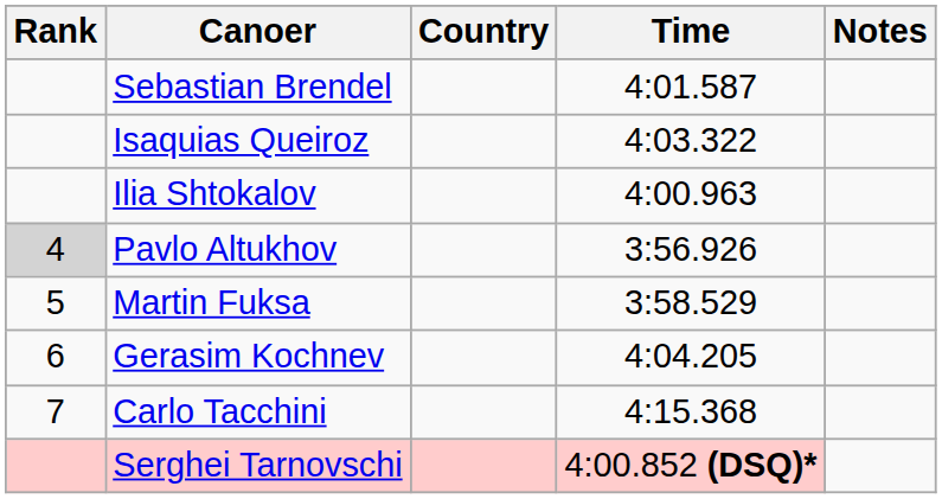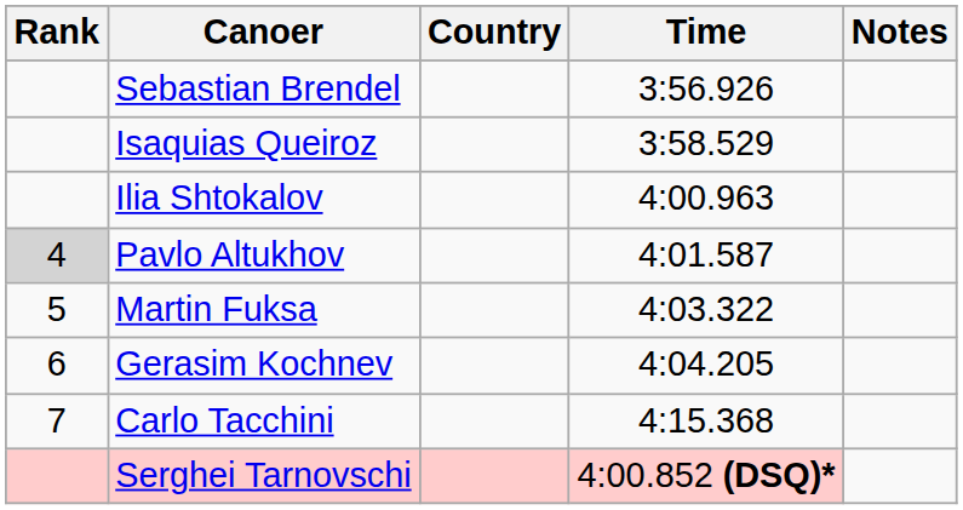Sebastian Brendel | Time: 4:01.587 -> 3:56.926
Isaquias Queiroz | Time: 4:03.322 -> 3:58.529
Pavlo Altukhov | Time: 3:56.926 -> 4:01.587
Martin Fuksa | Time: 3:58.529 -> 4:03.322
